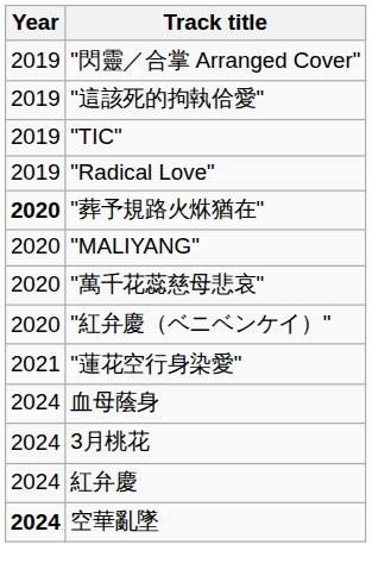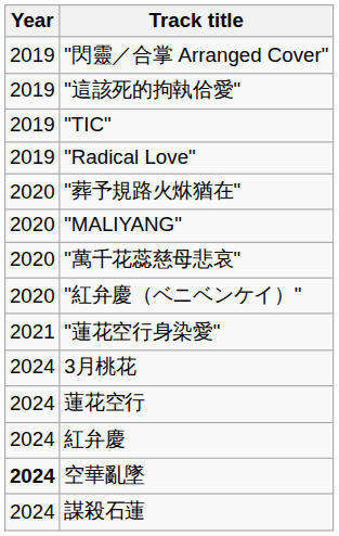"葬予規路火烌猶在" | Year: bold -> normal
- row: 2024 | 血母蔭身
+ row: 2024 | 蓮花空行
+ row: 2024 | 謀殺石蓮
